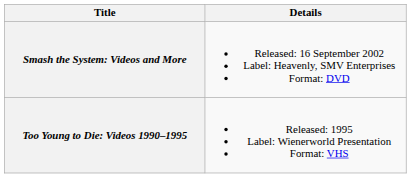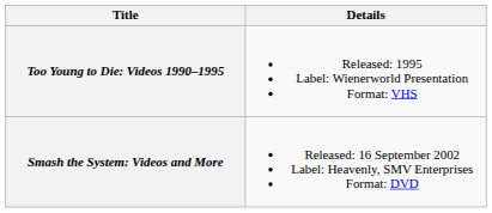rows swapped: Too Young to Die: Videos 1990–1995 <-> Smash the System: Videos and More
